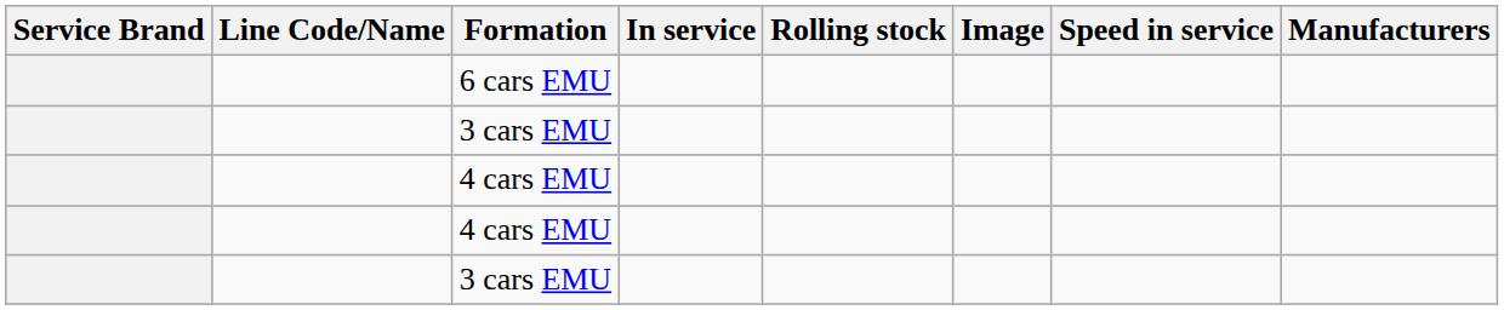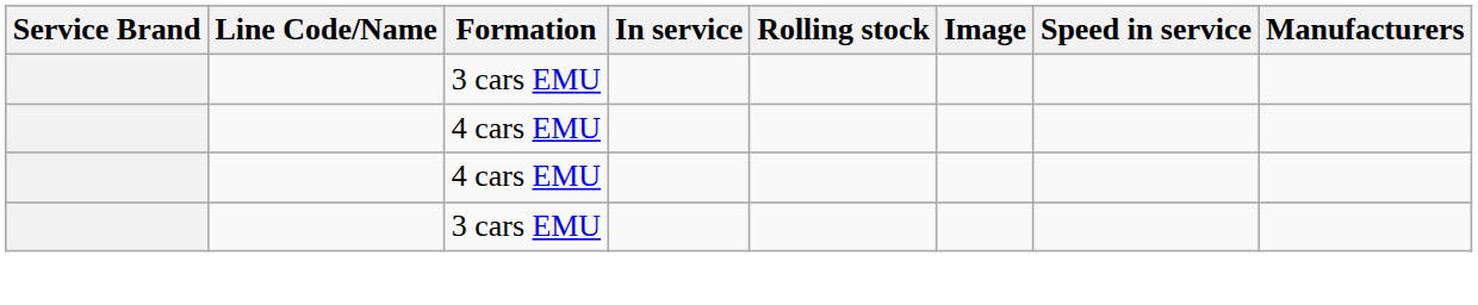- row: 6 cars EMU
